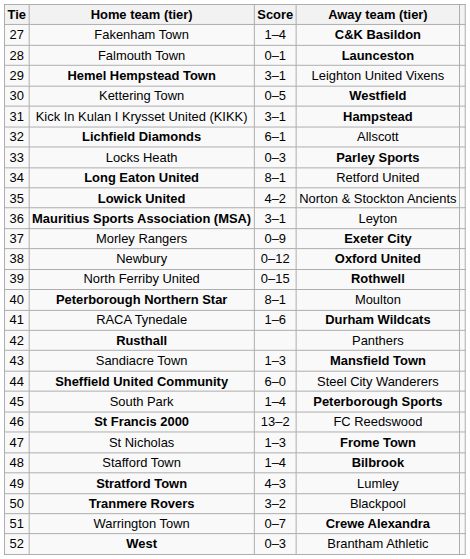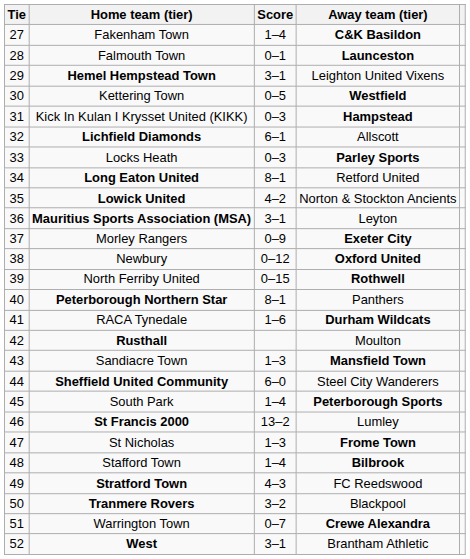Kick In Kulan I Krysset United (KIKK) | Score: 3–1 -> 0–3
Peterborough Northern Star | Away team (tier): Moulton -> Panthers
Rusthall | Away team (tier): Panthers -> Moulton
St Francis 2000 | Away team (tier): FC Reedswood -> Lumley
Stratford Town | Away team (tier): Lumley -> FC Reedswood
West | Score: 0–3 -> 3–1
